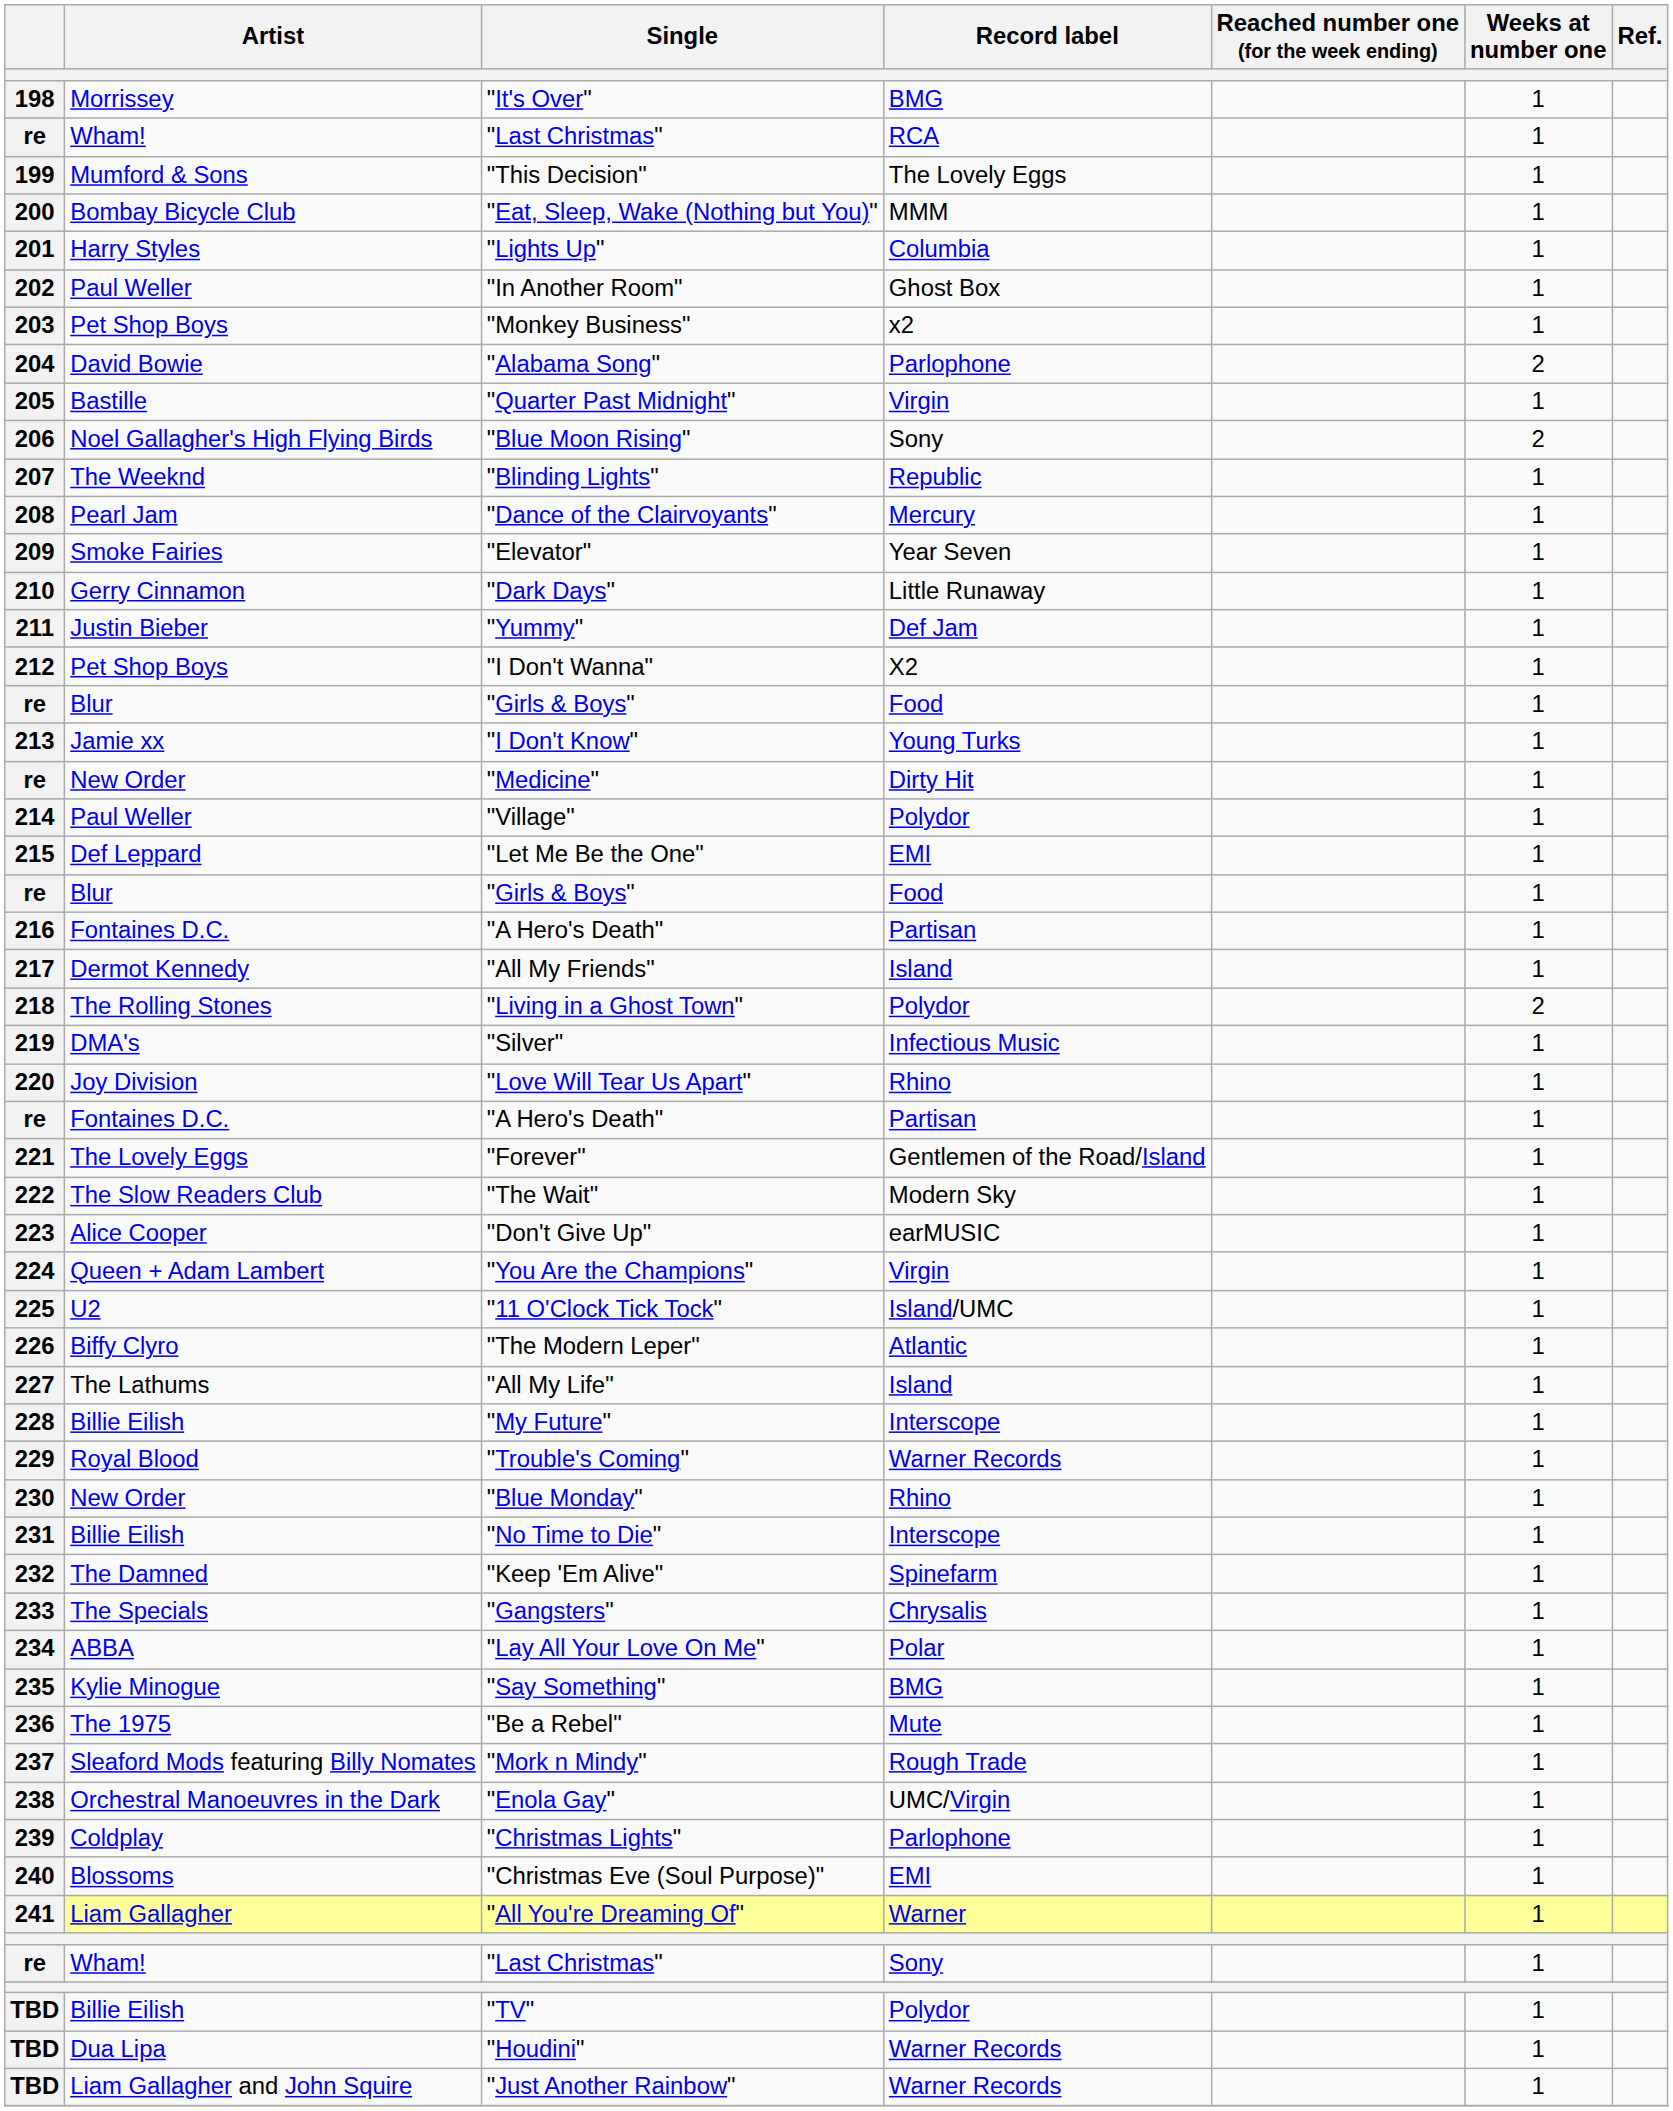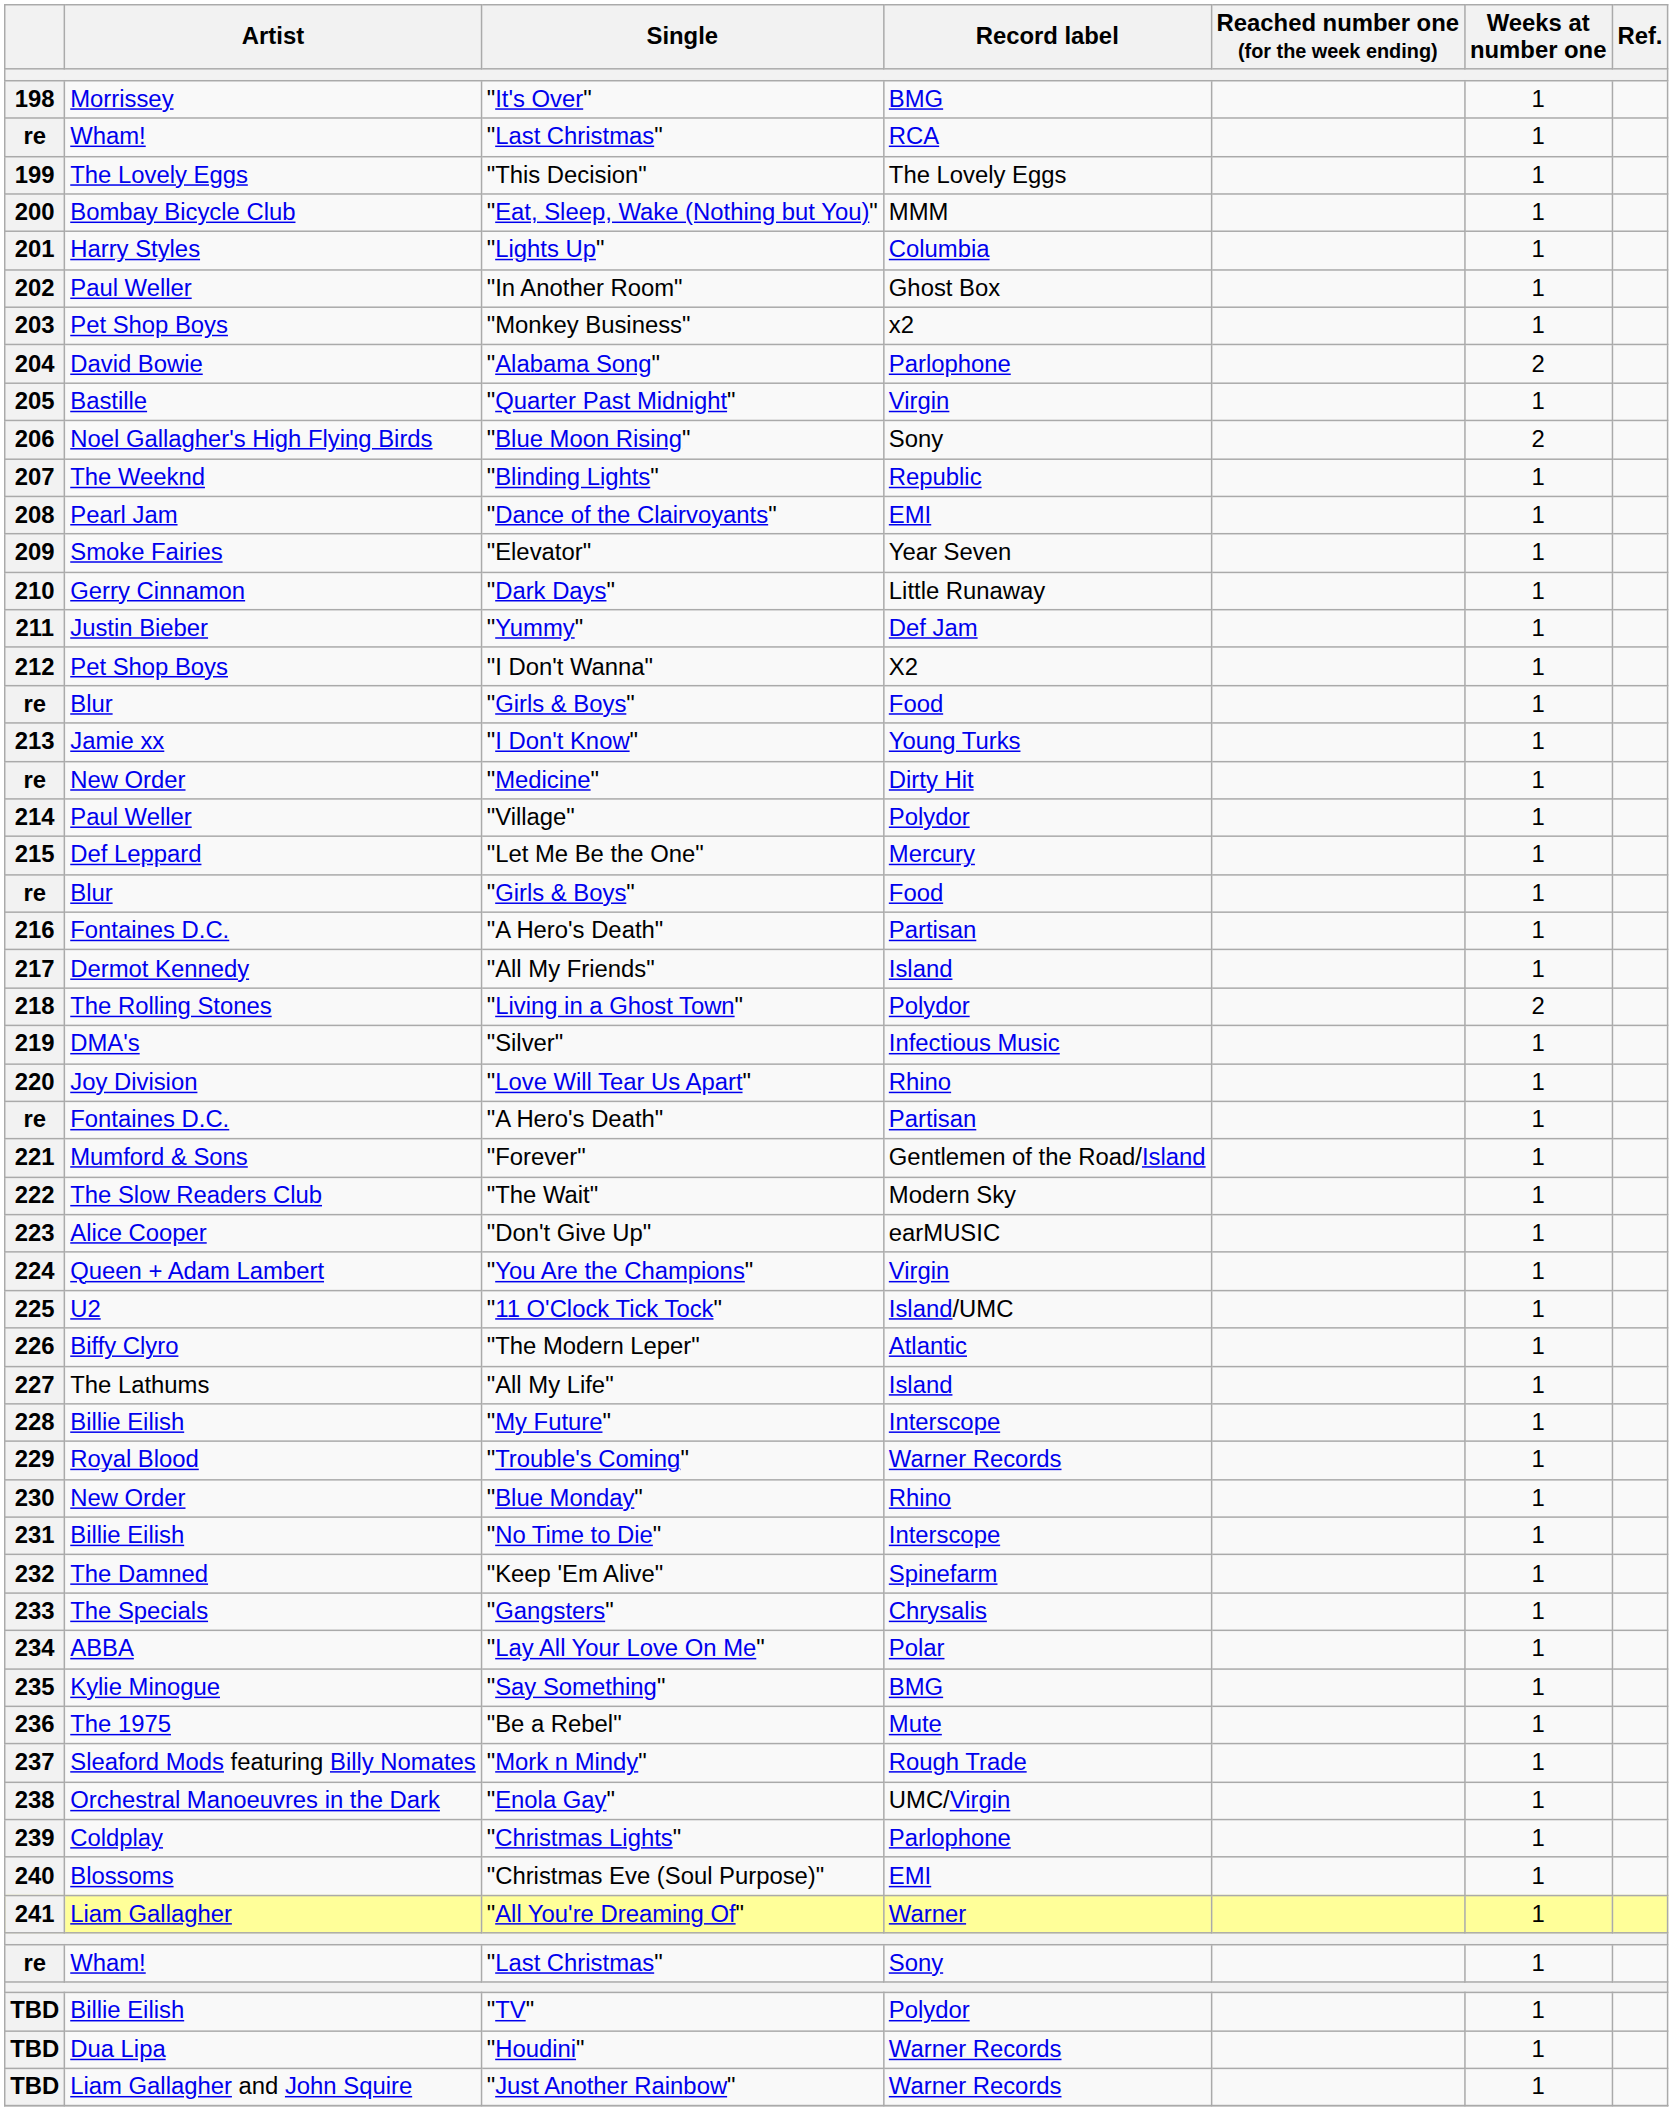"This Decision" | Artist: Mumford & Sons -> The Lovely Eggs
"Dance of the Clairvoyants" | Record label: Mercury -> EMI
"Let Me Be the One" | Record label: EMI -> Mercury
"Forever" | Artist: The Lovely Eggs -> Mumford & Sons
